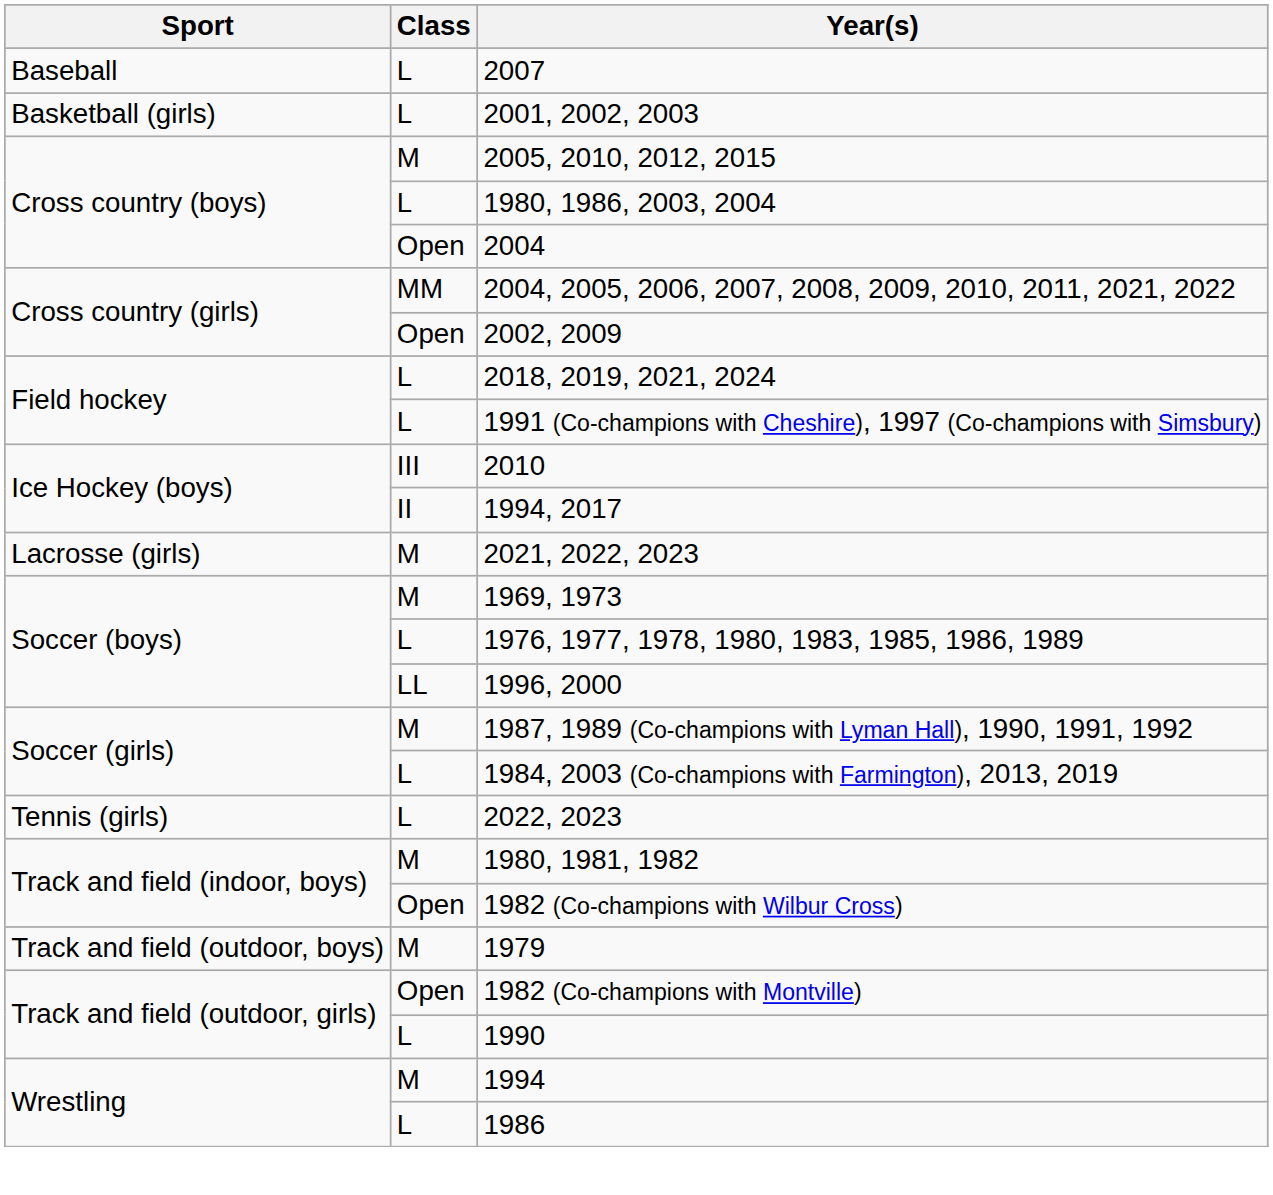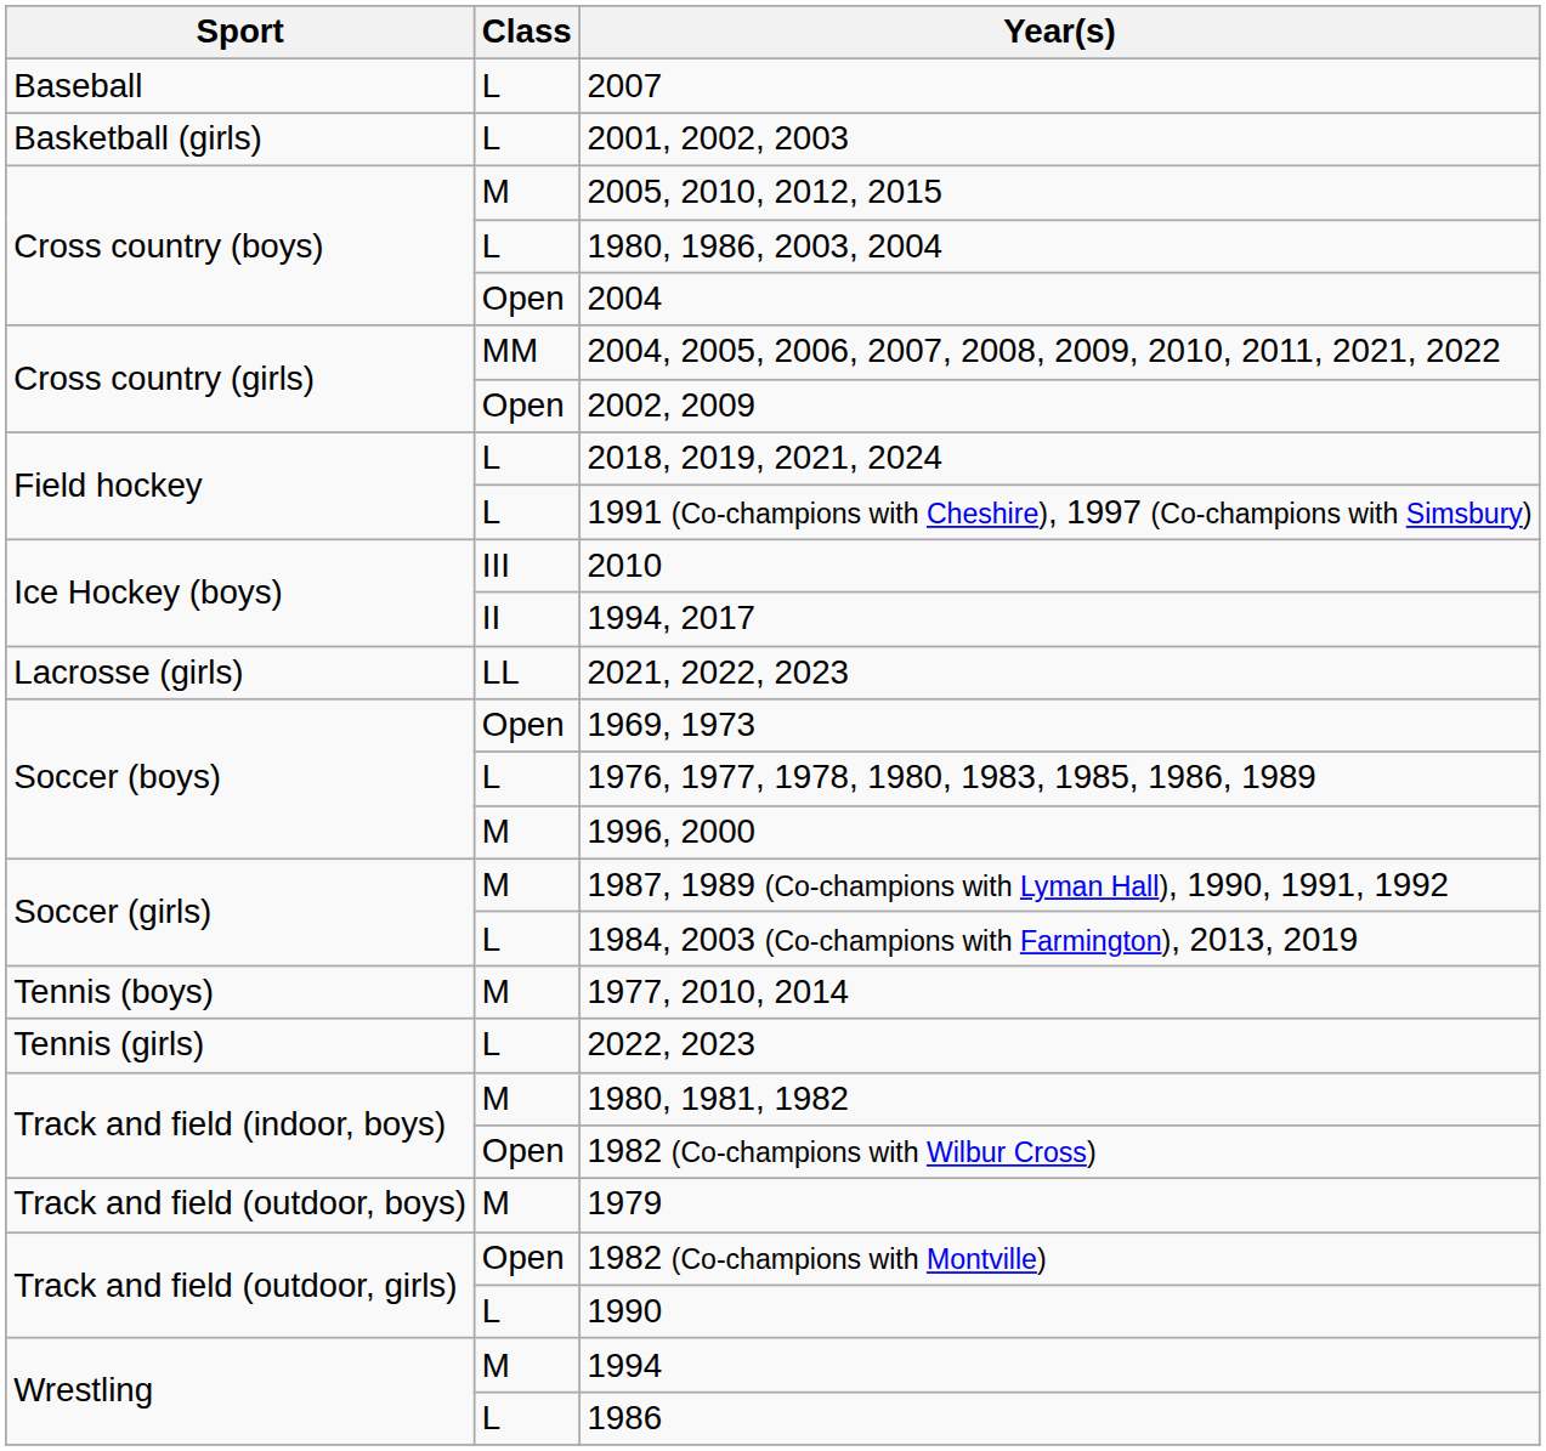2021, 2022, 2023 | Class: M -> LL
1969, 1973 | Class: M -> Open
1996, 2000 | Class: LL -> M
+ row: Tennis (boys) | M | 1977, 2010, 2014
